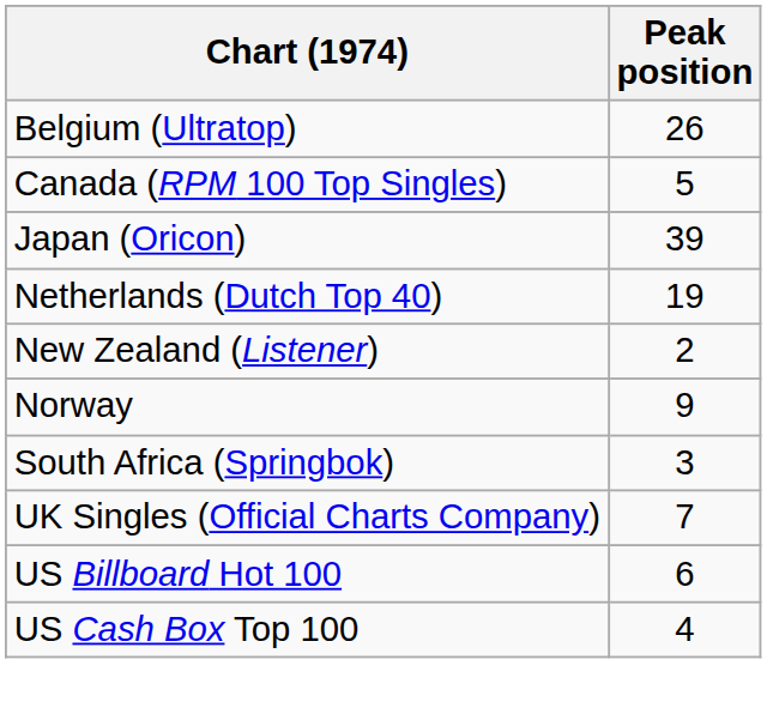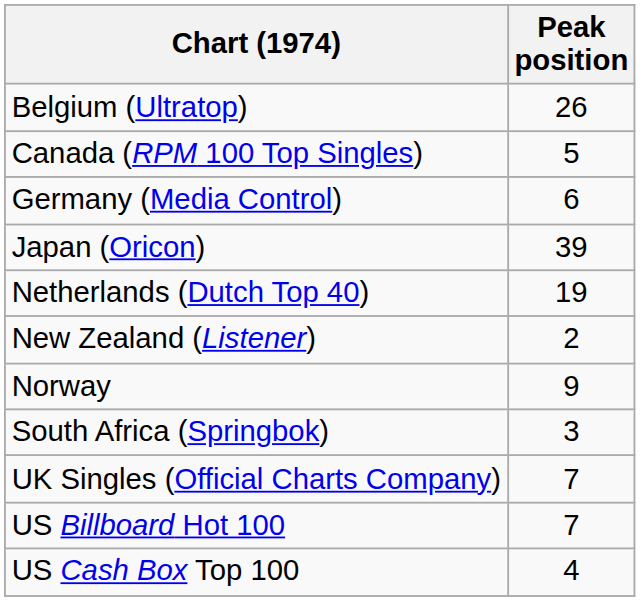+ row: Germany (Media Control) | 6
US Billboard Hot 100 | Peak position: 6 -> 7
